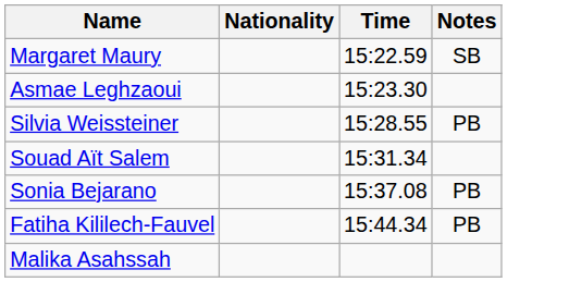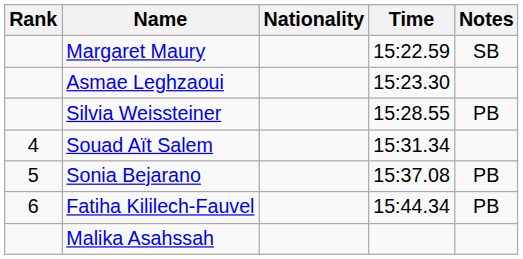+ column: Rank | 4 | 5 | 6
